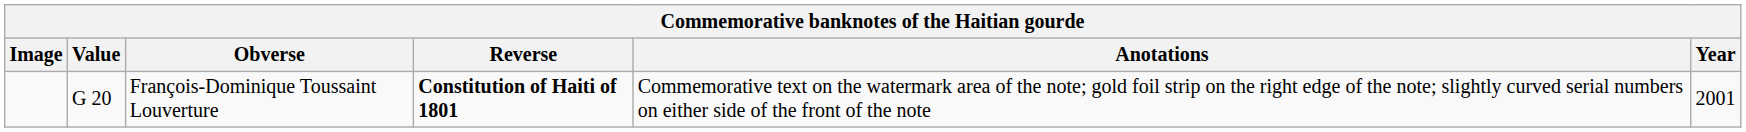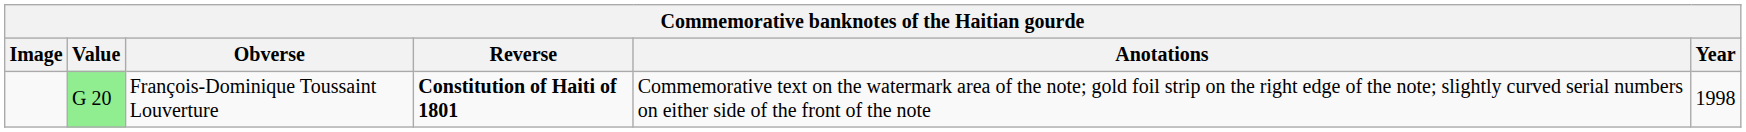François-Dominique Toussaint Louverture | Value: no background -> lightgreen background
François-Dominique Toussaint Louverture | Year: 2001 -> 1998
